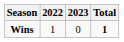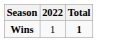- column: 2023 | 0
